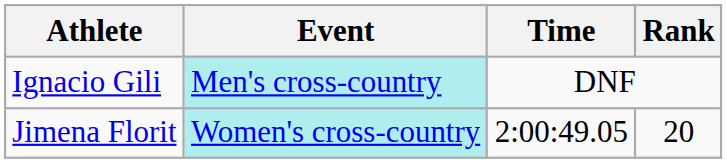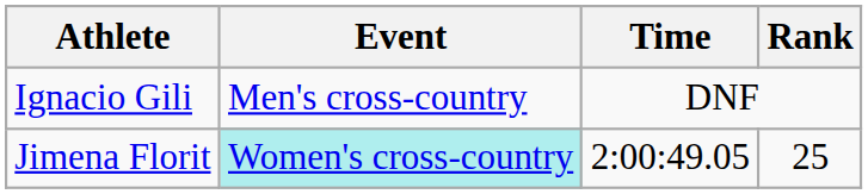Ignacio Gili | Event: paleturquoise background -> no background
Jimena Florit | Rank: 20 -> 25
